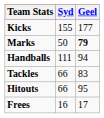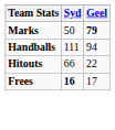- row: Kicks | 155 | 177
- row: Tackles | 66 | 83
Hitouts | Geel: 95 -> 22
Frees | Syd: normal -> bold
